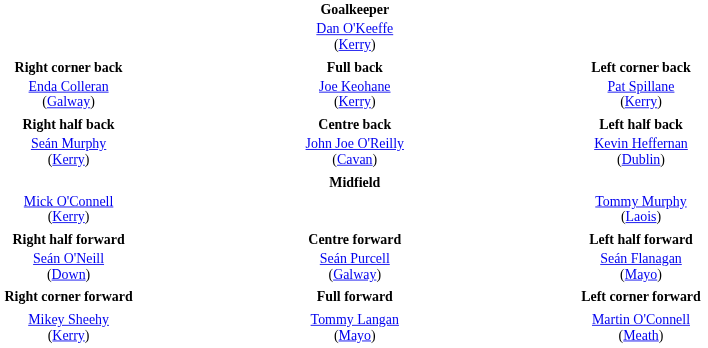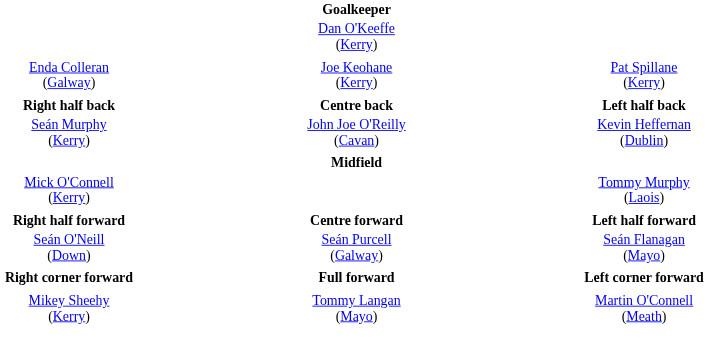- row: Right corner back | Full back | Left corner back
